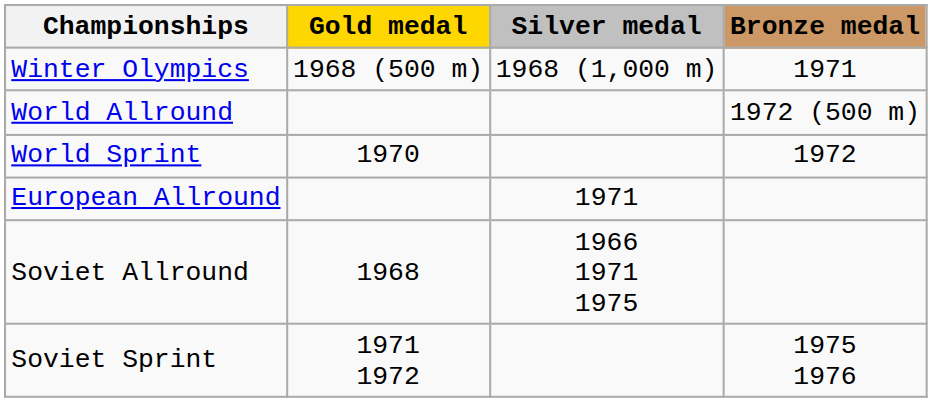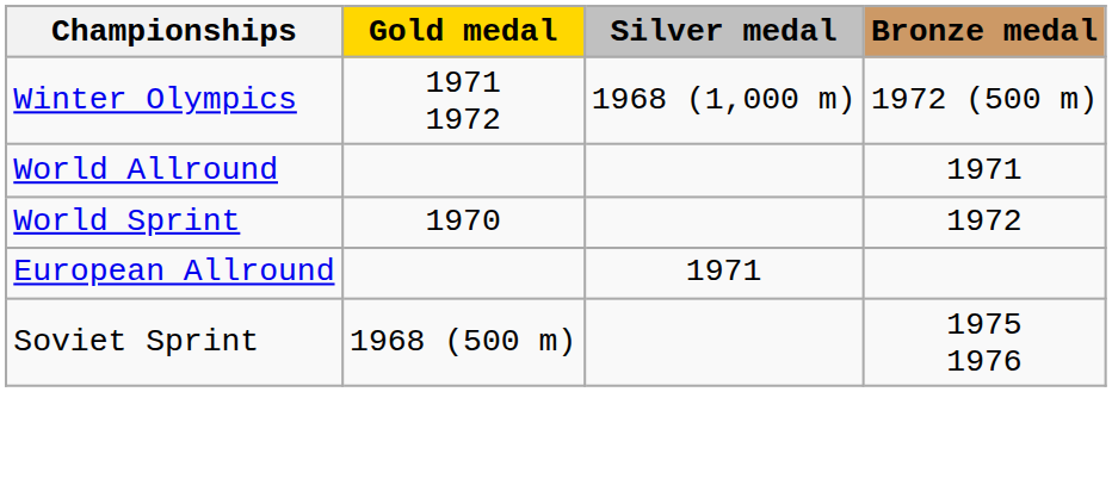Winter Olympics | Gold medal: 1968 (500 m) -> 1971 1972
Winter Olympics | Bronze medal: 1971 -> 1972 (500 m)
World Allround | Bronze medal: 1972 (500 m) -> 1971
- row: Soviet Allround | 1968 | 1966 1971 1975
Soviet Sprint | Gold medal: 1971 1972 -> 1968 (500 m)
